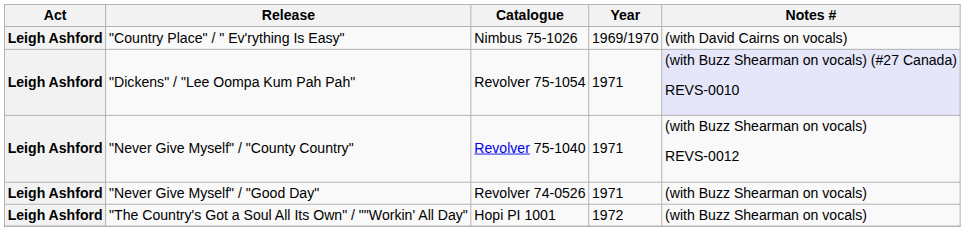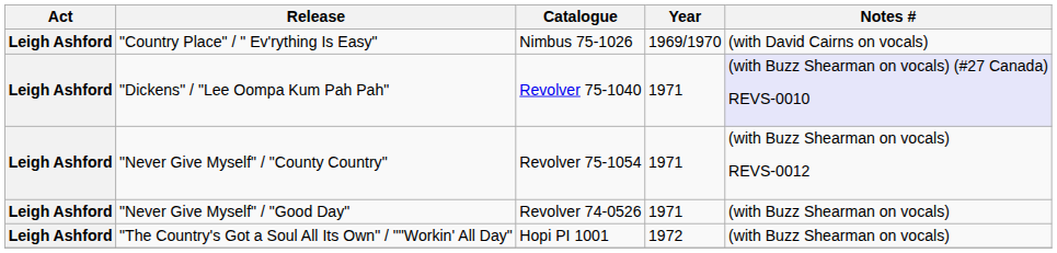"Dickens" / "Lee Oompa Kum Pah Pah" | Catalogue: Revolver 75-1054 -> Revolver 75-1040
"Never Give Myself" / "County Country" | Catalogue: Revolver 75-1040 -> Revolver 75-1054
